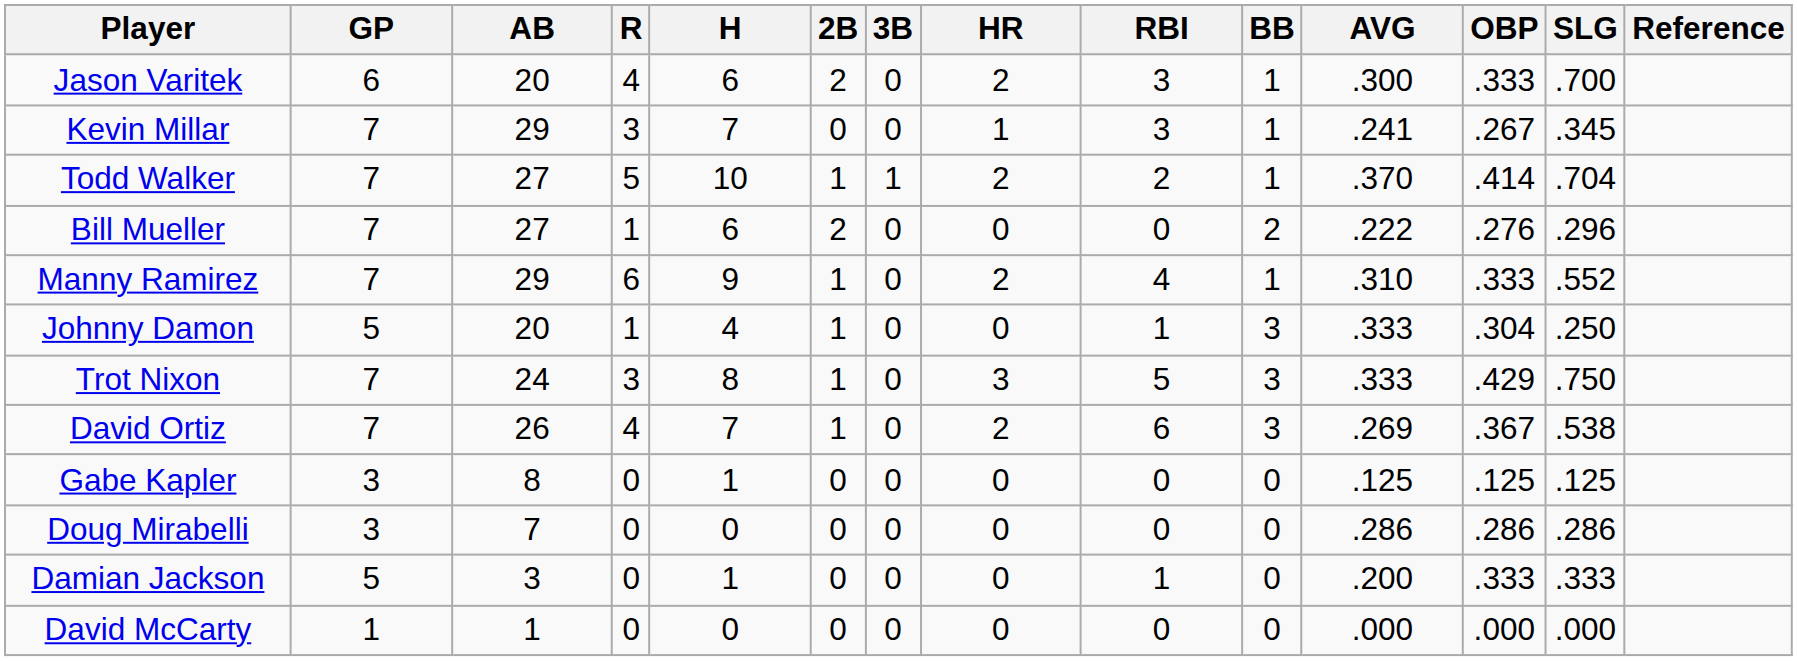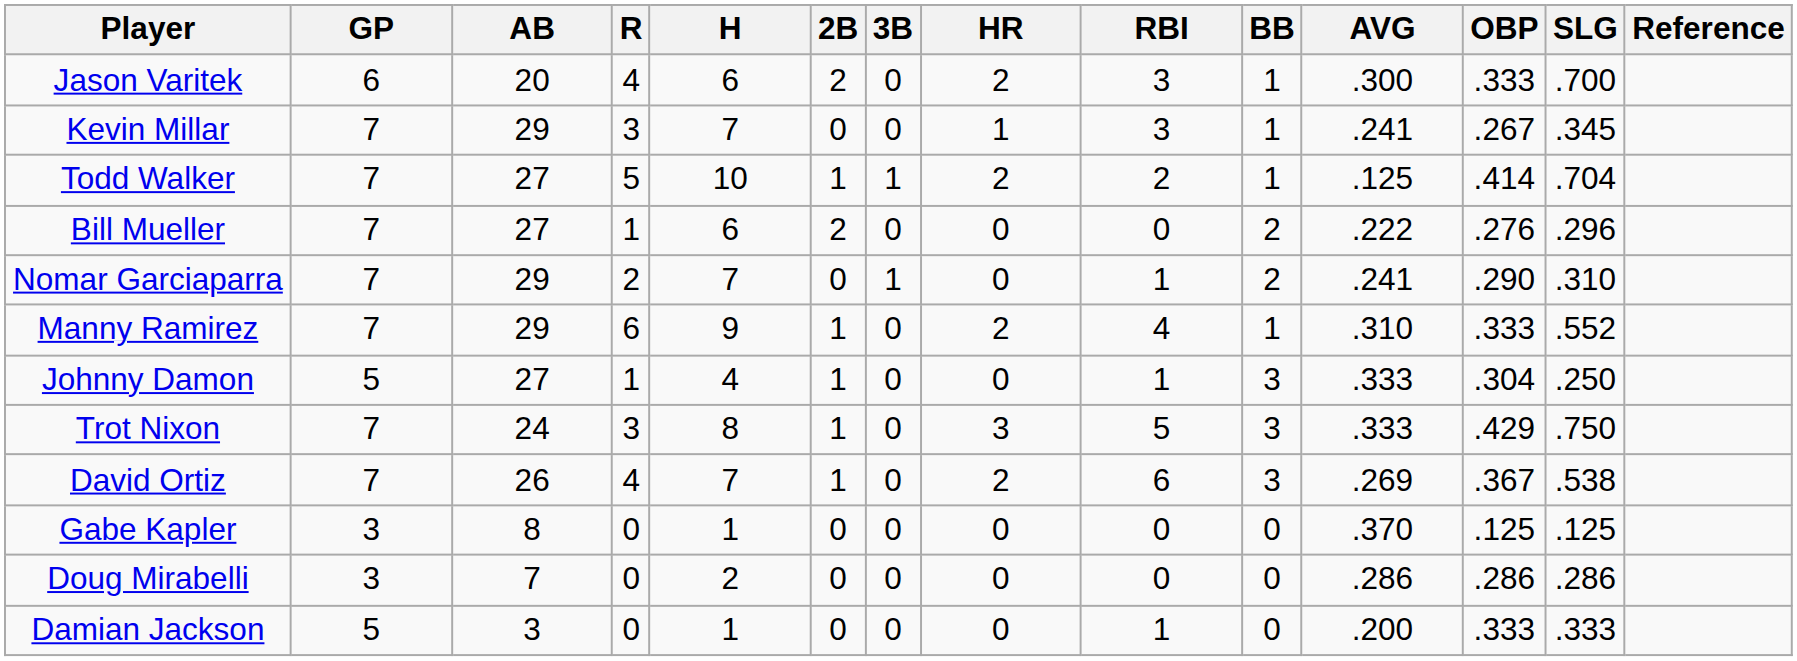Todd Walker | AVG: .370 -> .125
+ row: Nomar Garciaparra | 7 | 29 | 2 | 7 | 0 | 1 | 0 | 1 | 2 | .241 | .290 | .310
Johnny Damon | AB: 20 -> 27
Gabe Kapler | AVG: .125 -> .370
Doug Mirabelli | H: 0 -> 2
- row: David McCarty | 1 | 1 | 0 | 0 | 0 | 0 | 0 | 0 | 0 | .000 | .000 | .000
